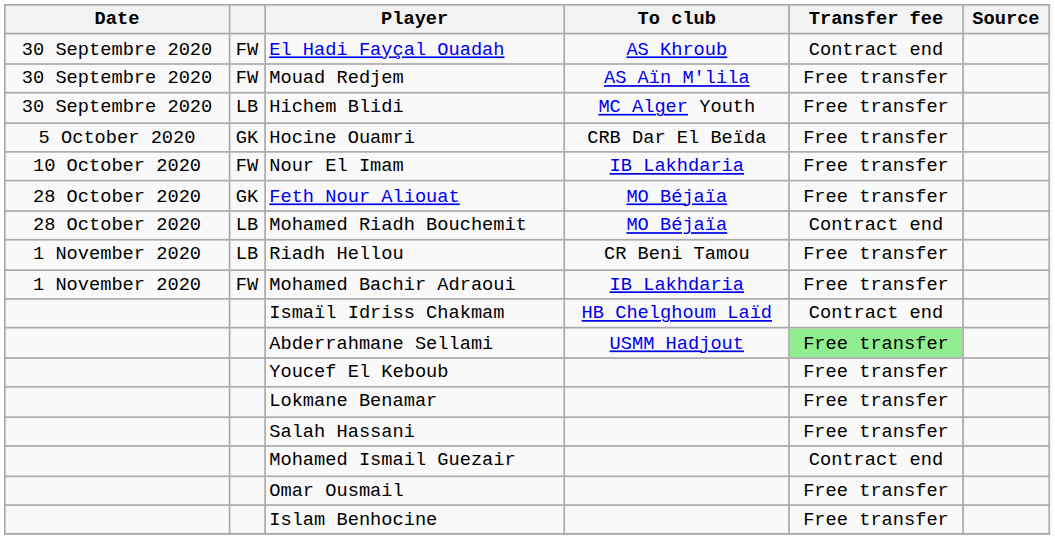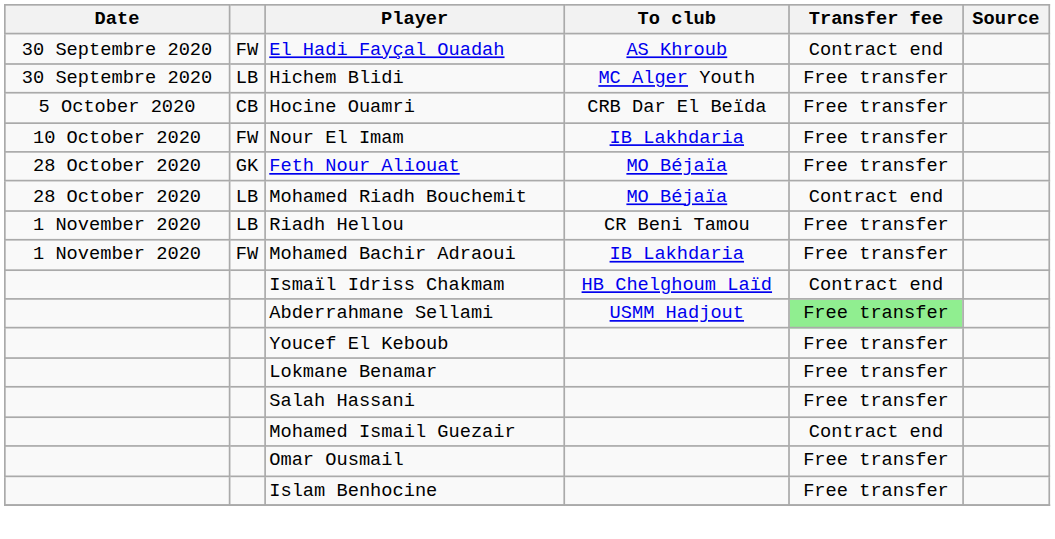- row: 30 Septembre 2020 | FW | Mouad Redjem | AS Aïn M'lila | Free transfer
Hocine Ouamri | column 2: GK -> CB
